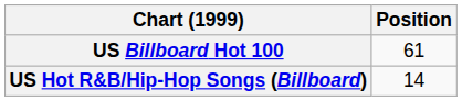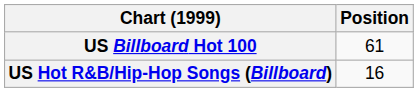US Hot R&B/Hip-Hop Songs (Billboard) | Position: 14 -> 16
